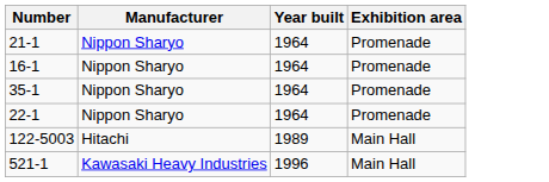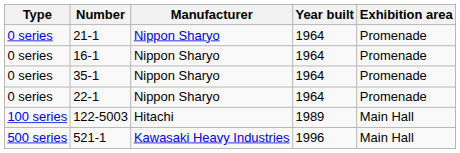+ column: Type | 0 series | 0 series | 0 series | 0 series | 100 series | 500 series
